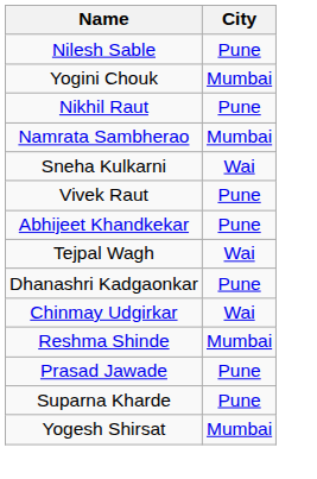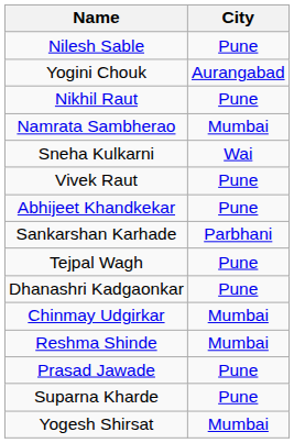Yogini Chouk | City: Mumbai -> Aurangabad
+ row: Sankarshan Karhade | Parbhani
Tejpal Wagh | City: Wai -> Pune
Chinmay Udgirkar | City: Wai -> Mumbai
